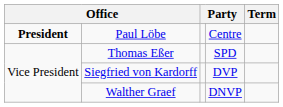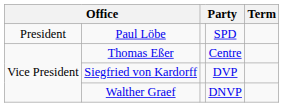Paul Löbe | column 1: bold -> normal
Paul Löbe | column 4: Centre -> SPD
Thomas Eßer | column 4: SPD -> Centre
